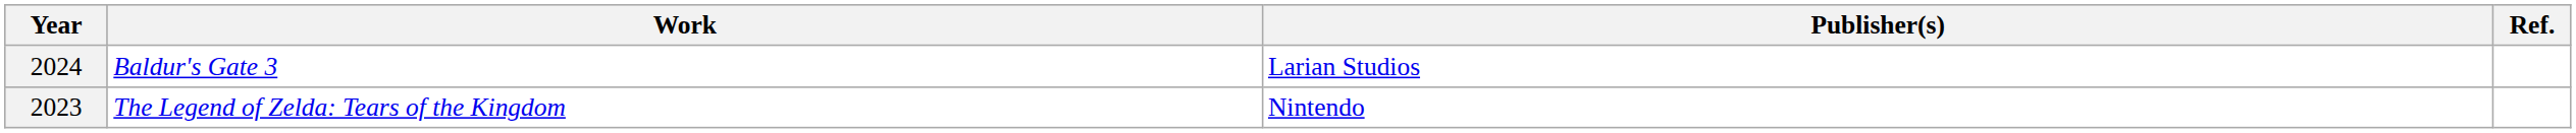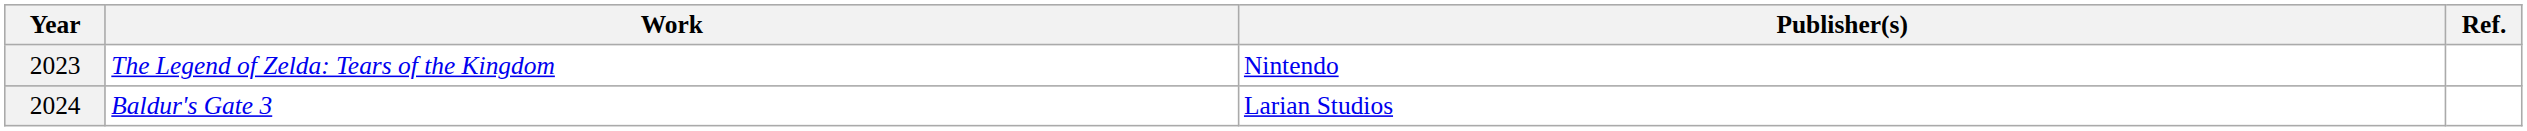rows swapped: 2023 <-> 2024
